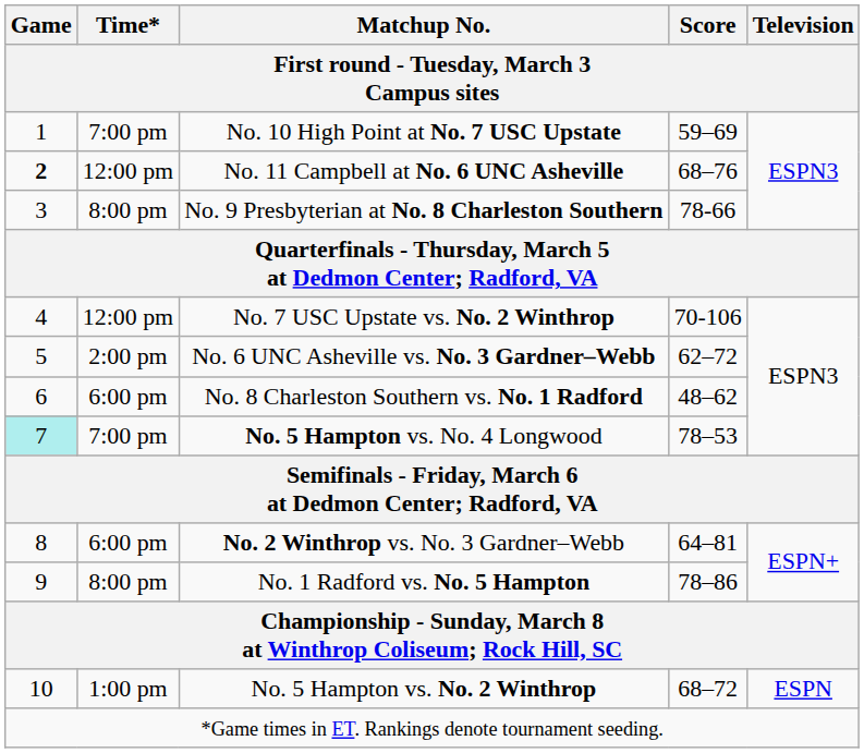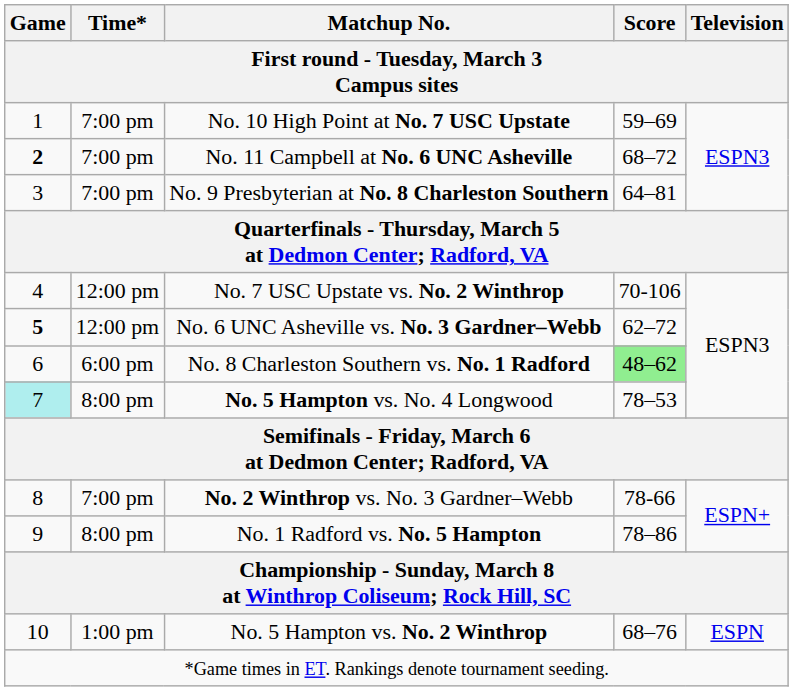No. 11 Campbell at No. 6 UNC Asheville | Time*: 12:00 pm -> 7:00 pm
No. 11 Campbell at No. 6 UNC Asheville | Score: 68–76 -> 68–72
No. 9 Presbyterian at No. 8 Charleston Southern | Time*: 8:00 pm -> 7:00 pm
No. 9 Presbyterian at No. 8 Charleston Southern | Score: 78-66 -> 64–81
No. 6 UNC Asheville vs. No. 3 Gardner–Webb | Game: normal -> bold
No. 6 UNC Asheville vs. No. 3 Gardner–Webb | Time*: 2:00 pm -> 12:00 pm
No. 8 Charleston Southern vs. No. 1 Radford | Score: no background -> lightgreen background
No. 5 Hampton vs. No. 4 Longwood | Time*: 7:00 pm -> 8:00 pm
No. 2 Winthrop vs. No. 3 Gardner–Webb | Time*: 6:00 pm -> 7:00 pm
No. 2 Winthrop vs. No. 3 Gardner–Webb | Score: 64–81 -> 78-66
No. 5 Hampton vs. No. 2 Winthrop | Score: 68–72 -> 68–76
